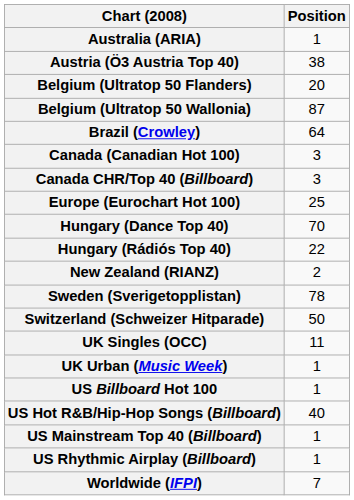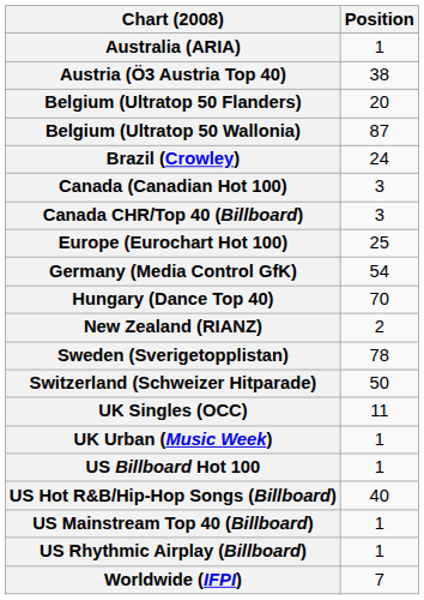Brazil (Crowley) | Position: 64 -> 24
+ row: Germany (Media Control GfK) | 54
- row: Hungary (Rádiós Top 40) | 22
